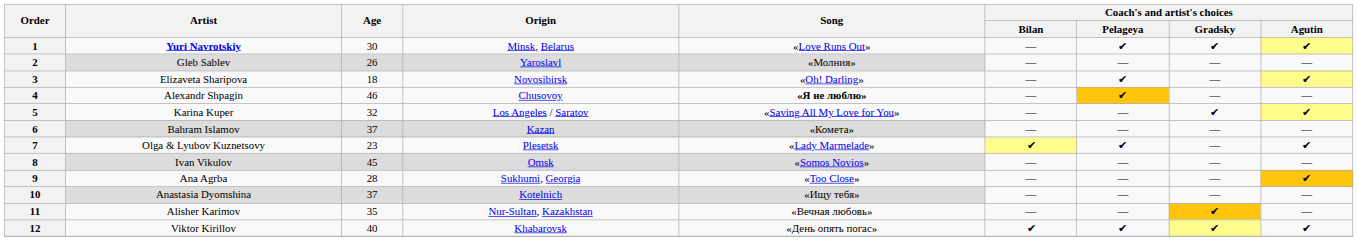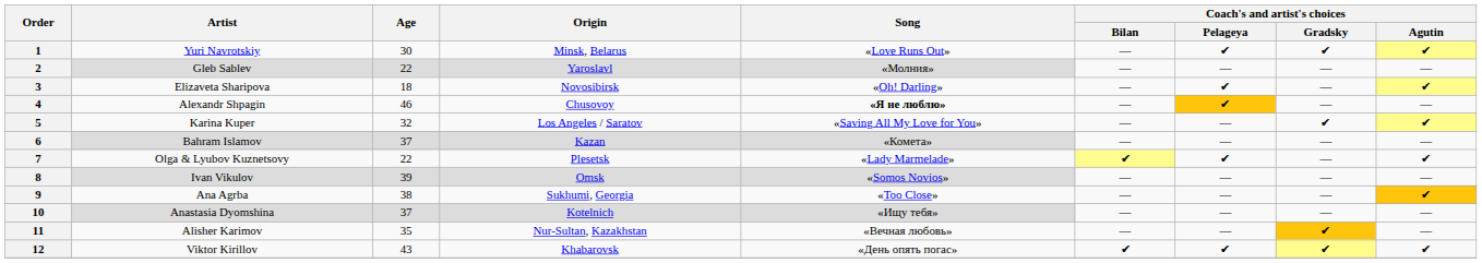1 | Artist: bold -> normal
2 | Age: 26 -> 22
7 | Age: 23 -> 22
8 | Age: 45 -> 39
9 | Age: 28 -> 38
12 | Age: 40 -> 43
